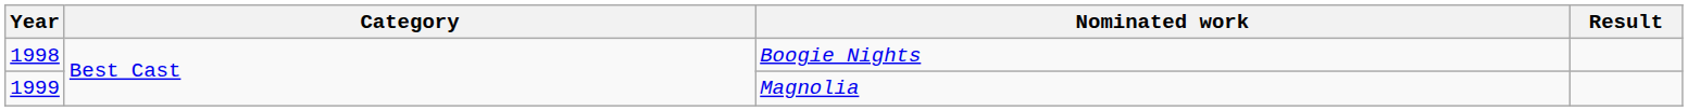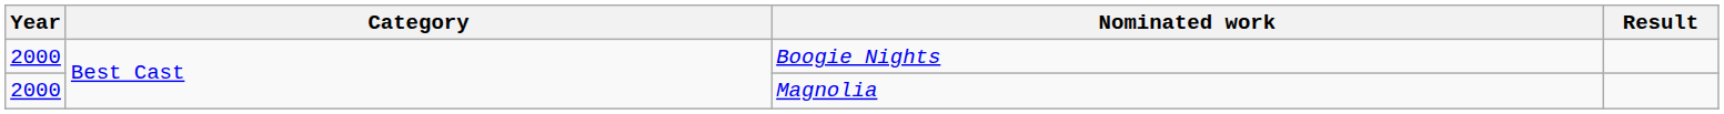Boogie Nights | Year: 1998 -> 2000
Magnolia | Year: 1999 -> 2000
